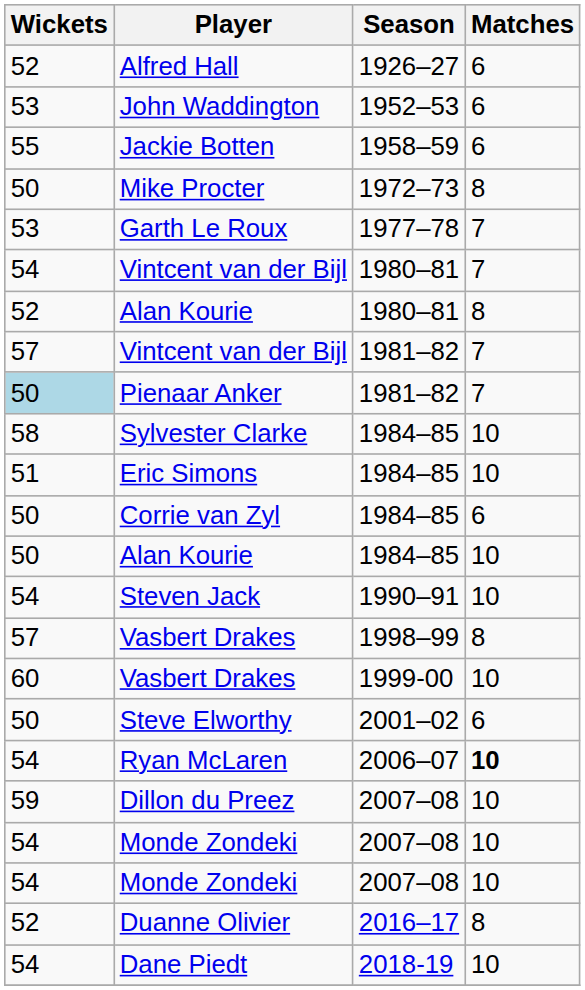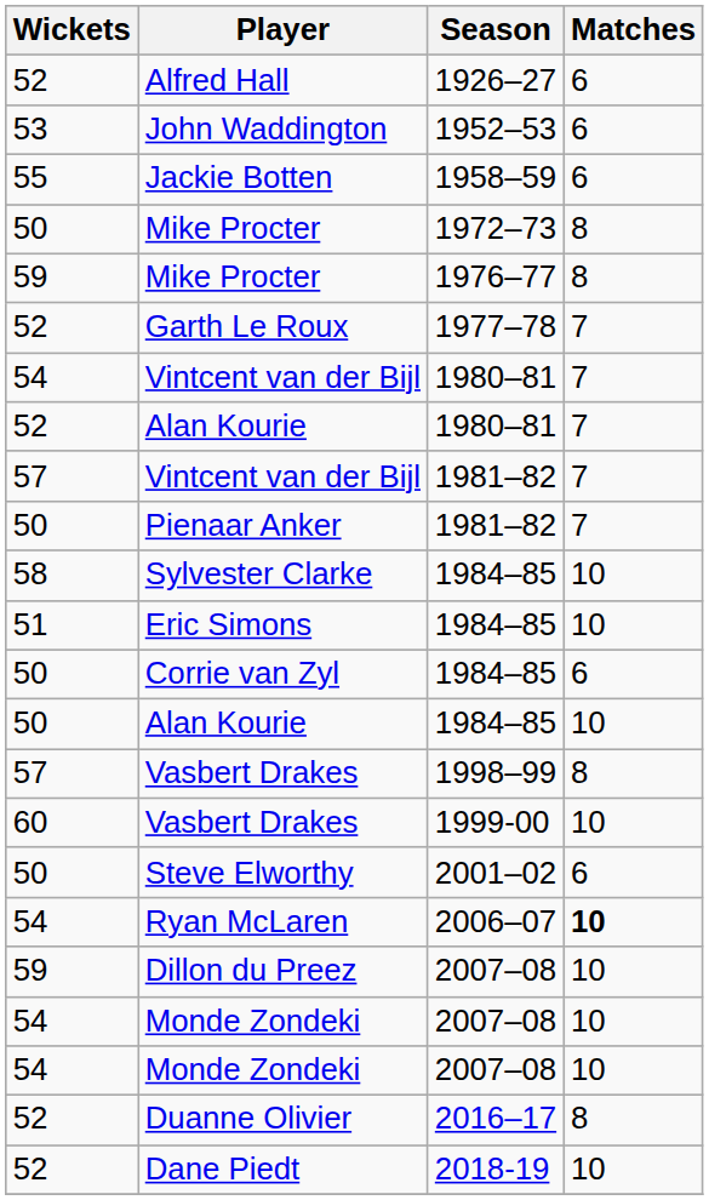+ row: 59 | Mike Procter | 1976–77 | 8
Garth Le Roux | Wickets: 53 -> 52
Alan Kourie / 1980–81 | Matches: 8 -> 7
Pienaar Anker | Wickets: lightblue background -> no background
- row: 54 | Steven Jack | 1990–91 | 10
Dane Piedt | Wickets: 54 -> 52
